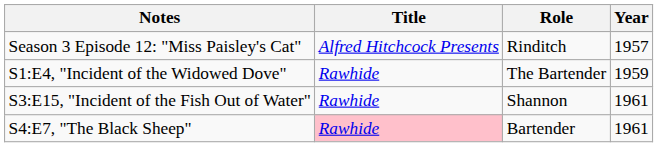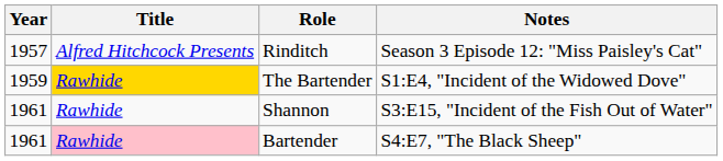columns swapped: Year <-> Notes
The Bartender | Title: no background -> gold background
